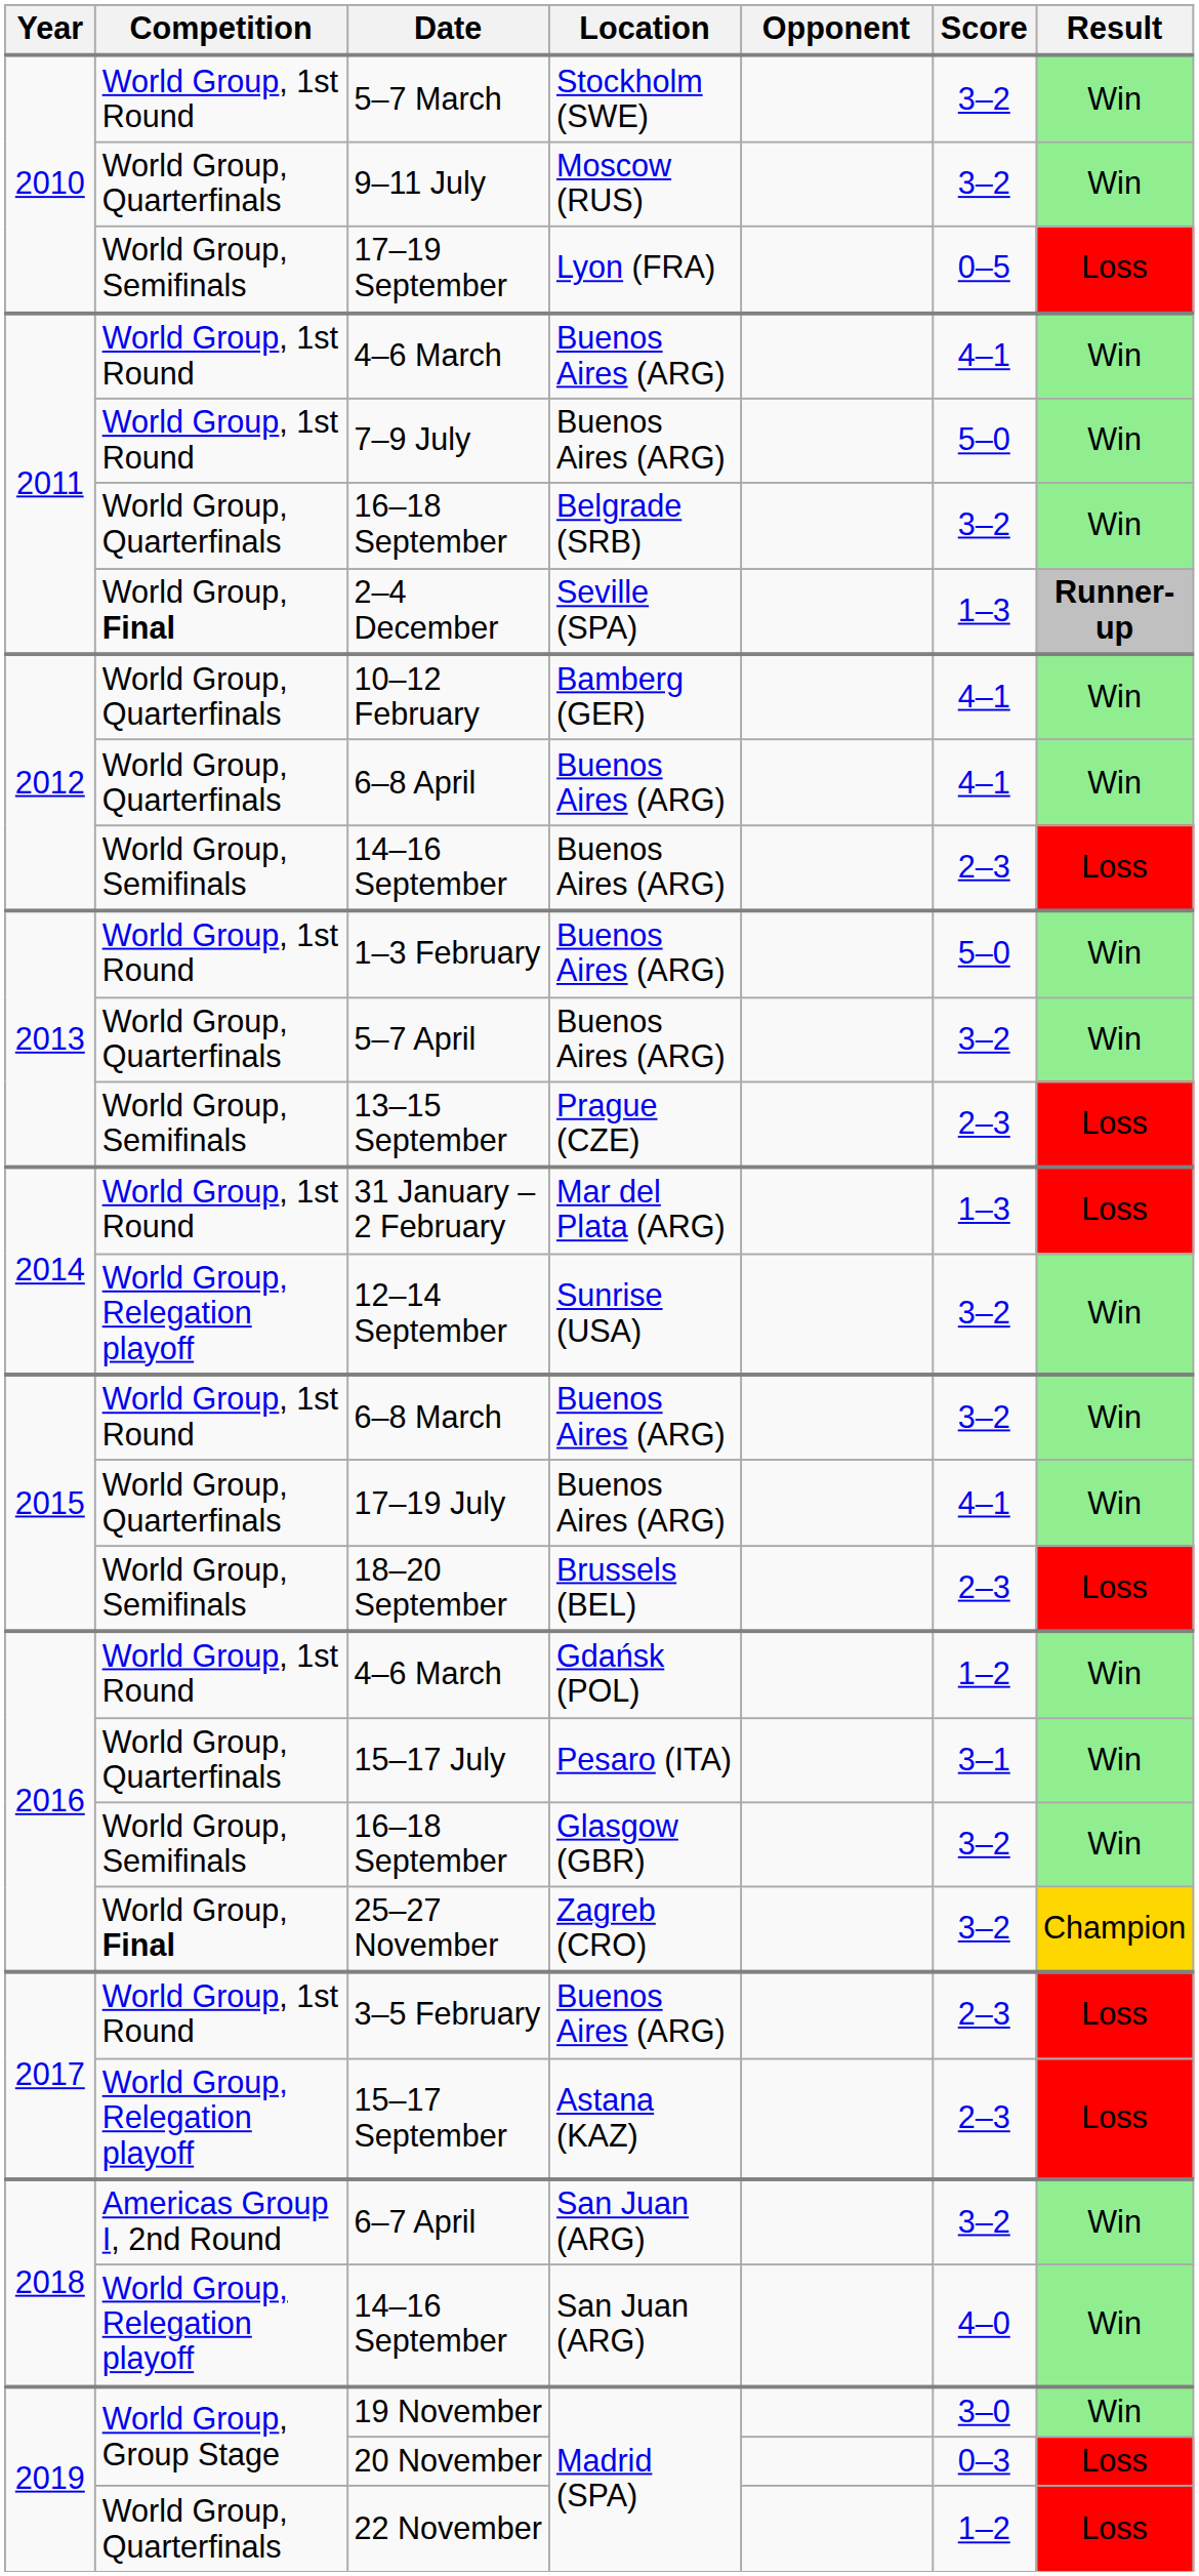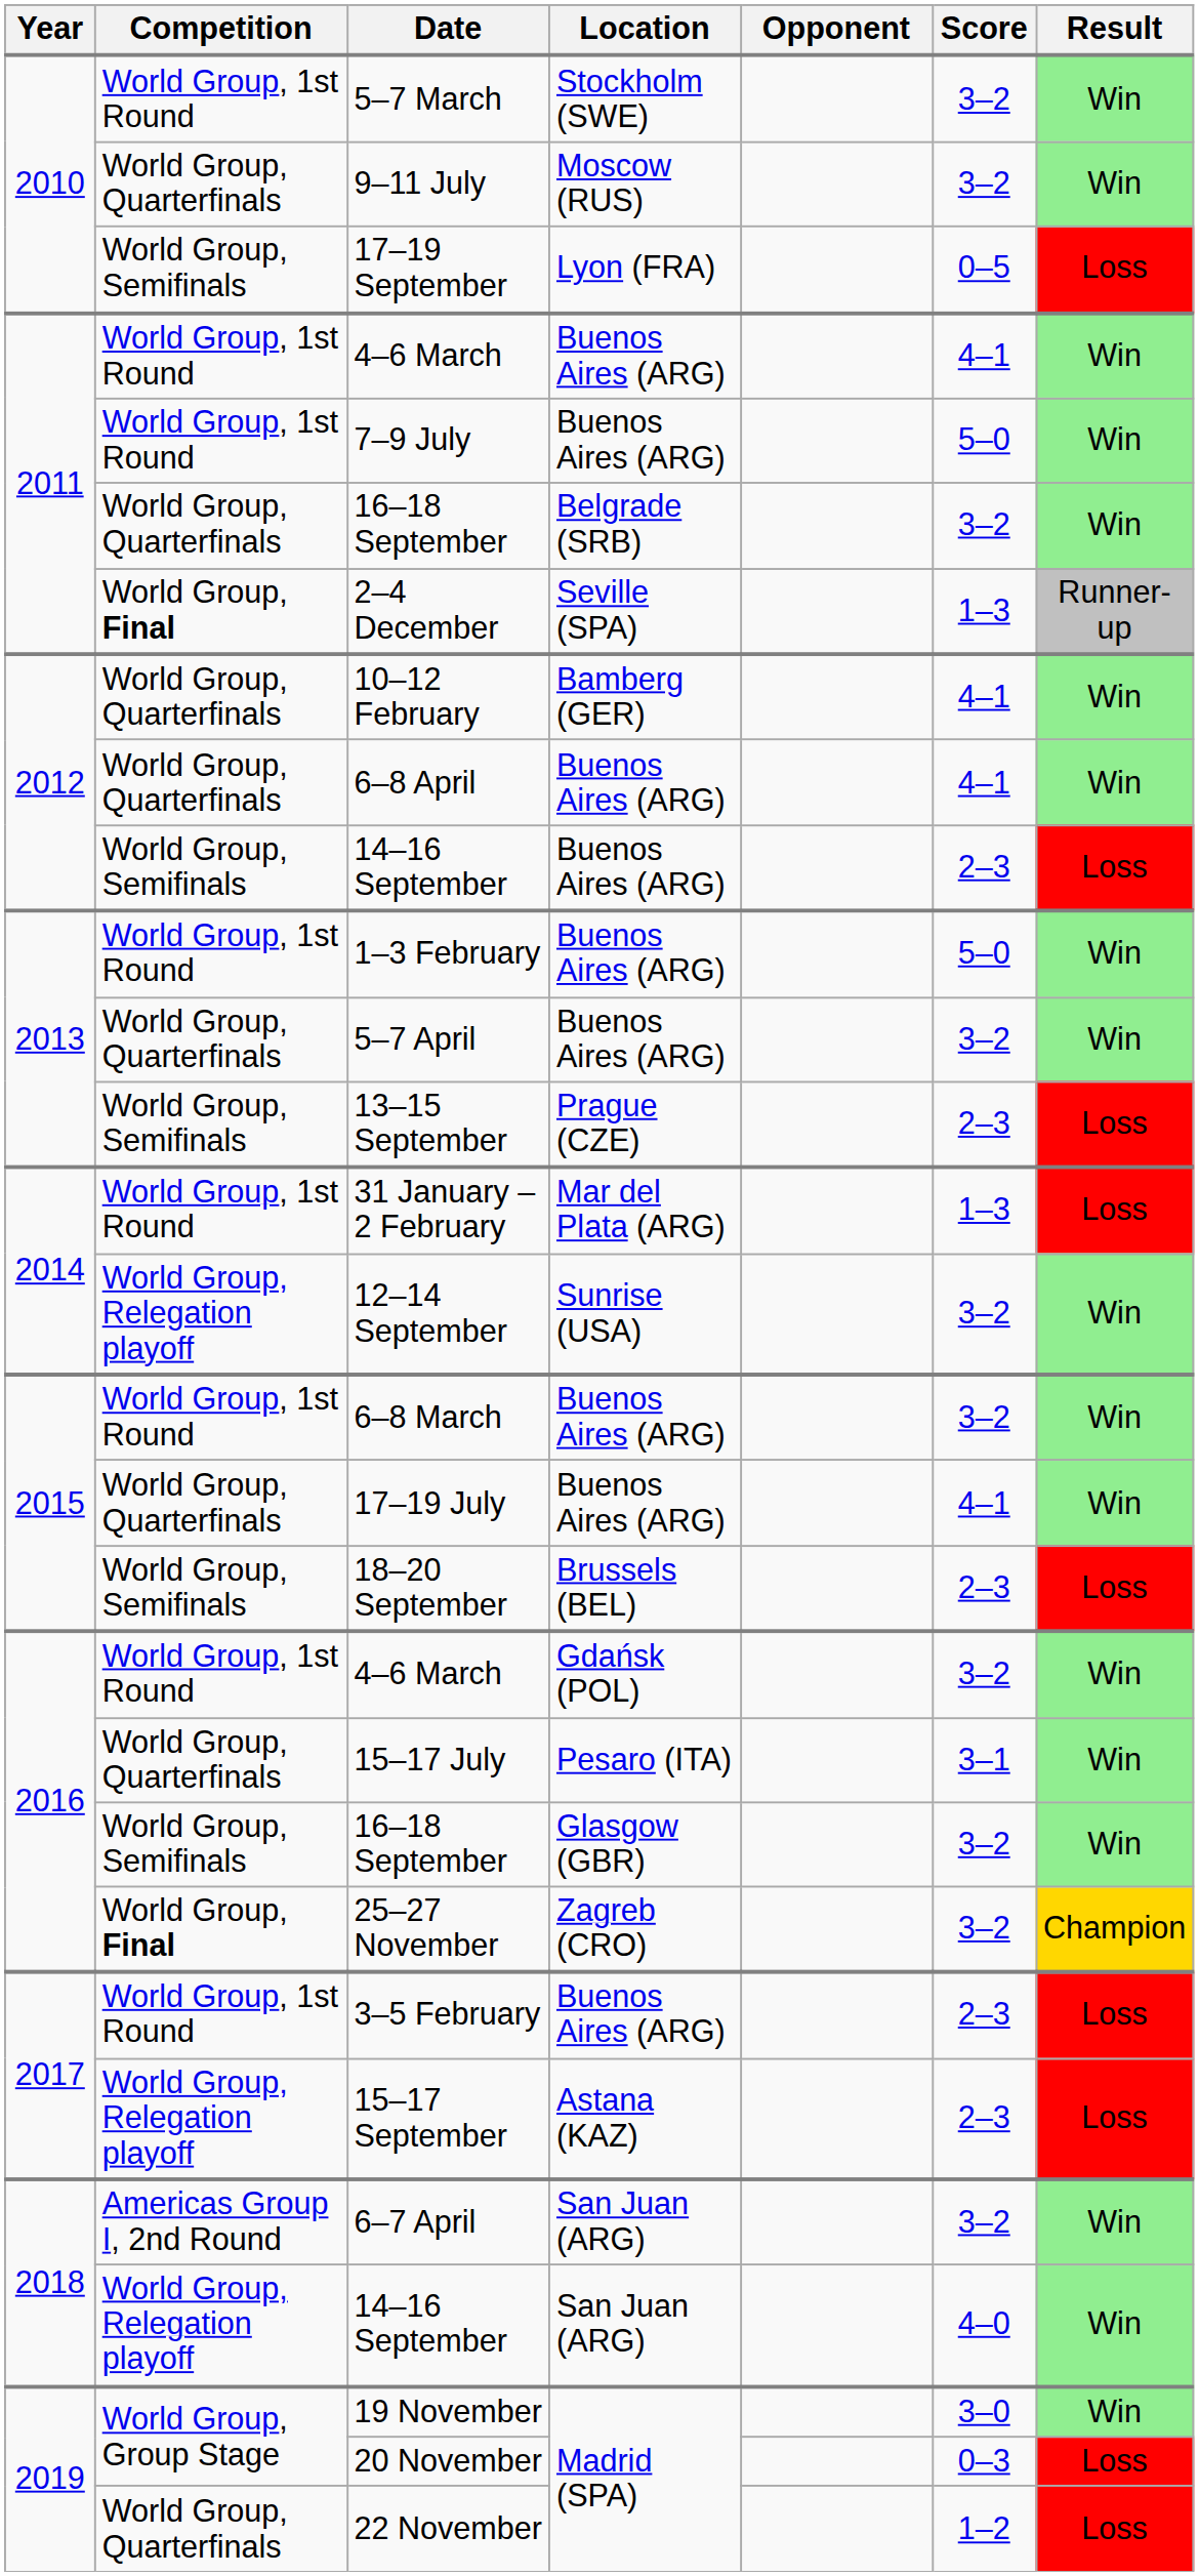2–4 December | Result: bold -> normal
4–6 March / Gdańsk (POL) | Score: 1–2 -> 3–2
